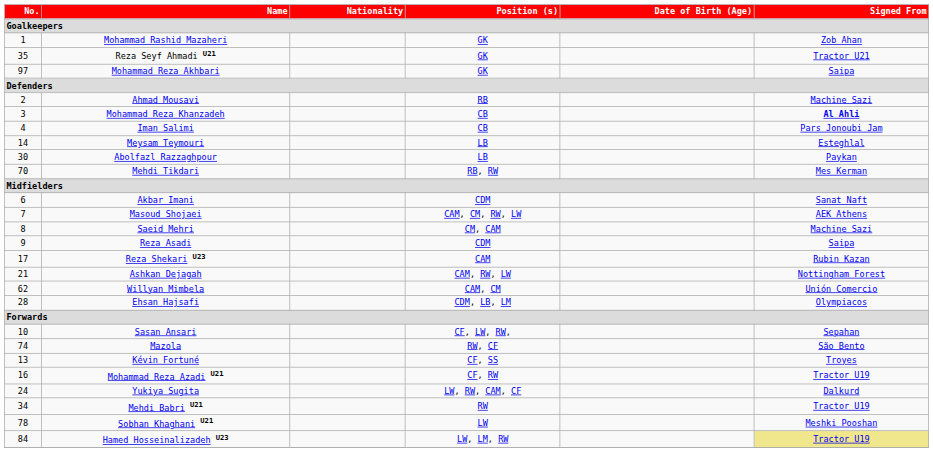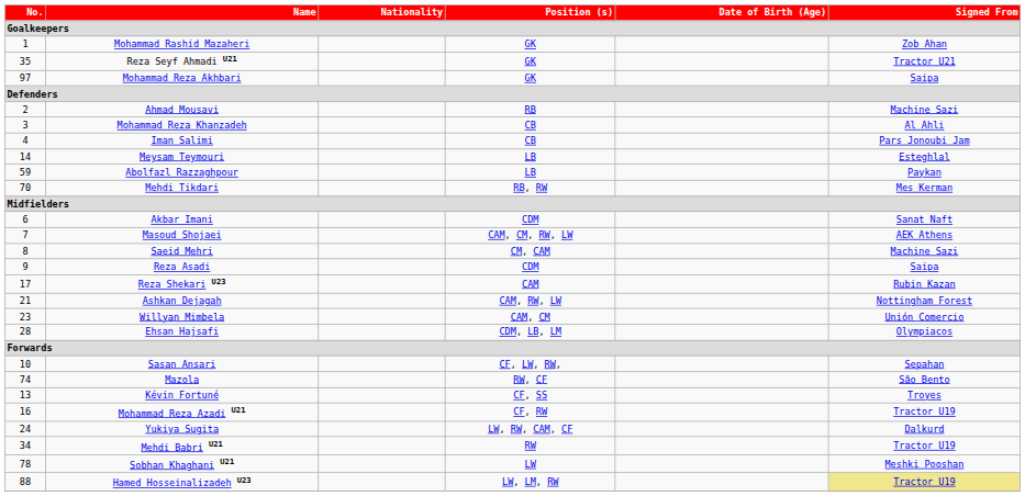Mohammad Reza Khanzadeh | Signed From / Goalkeepers: bold -> normal
Abolfazl Razzaghpour | No. / Goalkeepers: 30 -> 59
Willyan Mimbela | No. / Goalkeepers: 62 -> 23
Hamed Hosseinalizadeh U23 | No. / Goalkeepers: 84 -> 88
